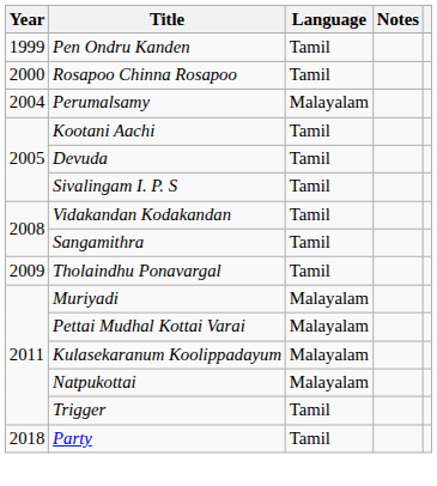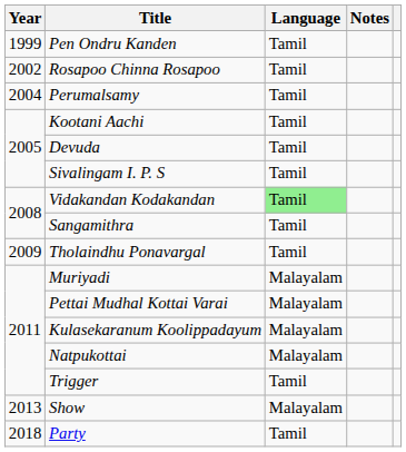Rosapoo Chinna Rosapoo | Year: 2000 -> 2002
Perumalsamy | Language: Malayalam -> Tamil
Vidakandan Kodakandan | Language: no background -> lightgreen background
+ row: 2013 | Show | Malayalam
